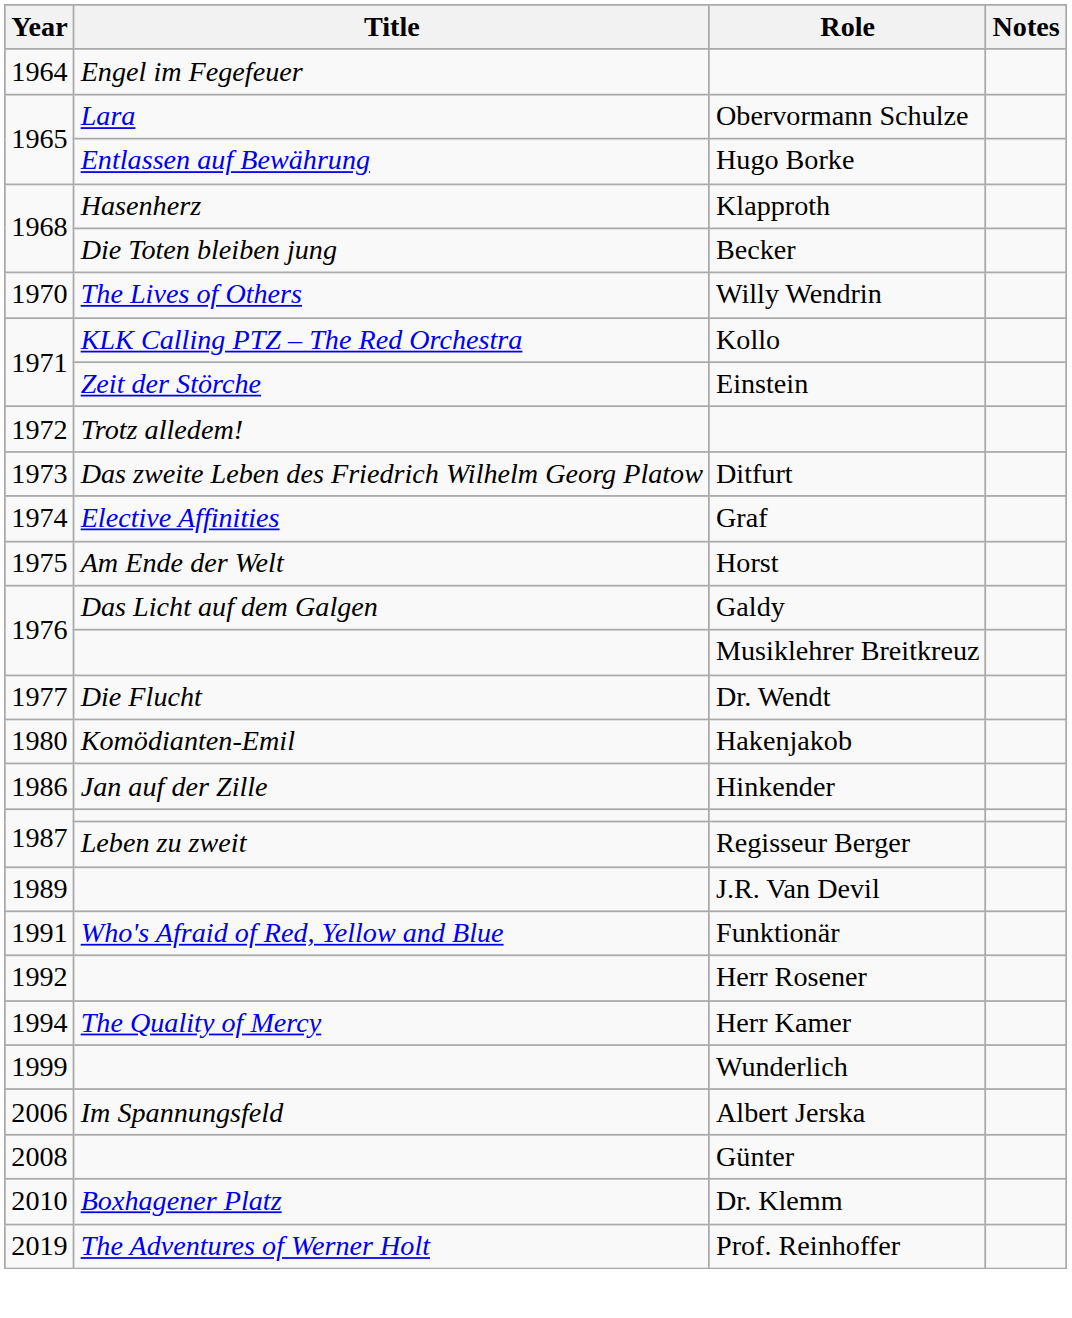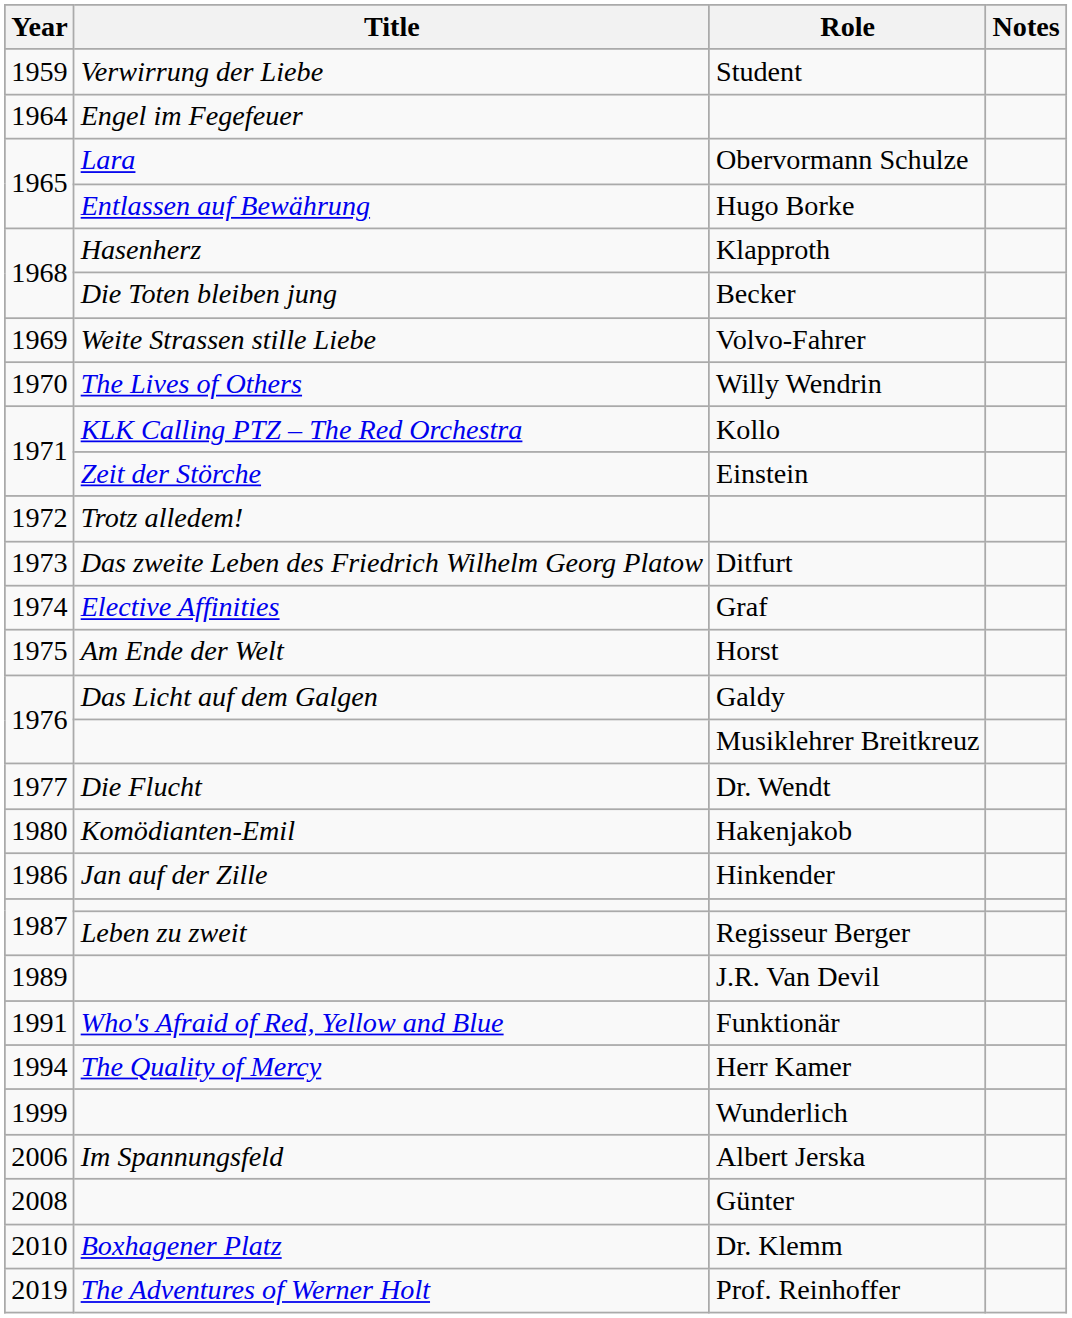+ row: 1959 | Verwirrung der Liebe | Student
+ row: 1969 | Weite Strassen stille Liebe | Volvo-Fahrer
- row: 1992 | Herr Rosener
